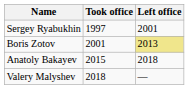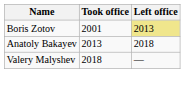- row: Sergey Ryabukhin | 1997 | 2001
Anatoly Bakayev | Took office: 2015 -> 2013
